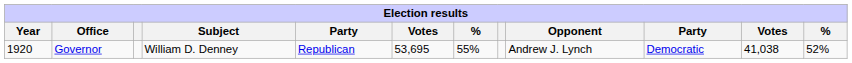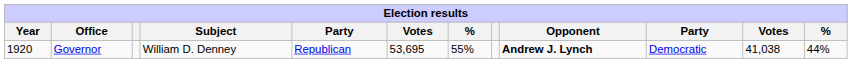Governor | Opponent: normal -> bold
Governor | column 12: 52% -> 44%
